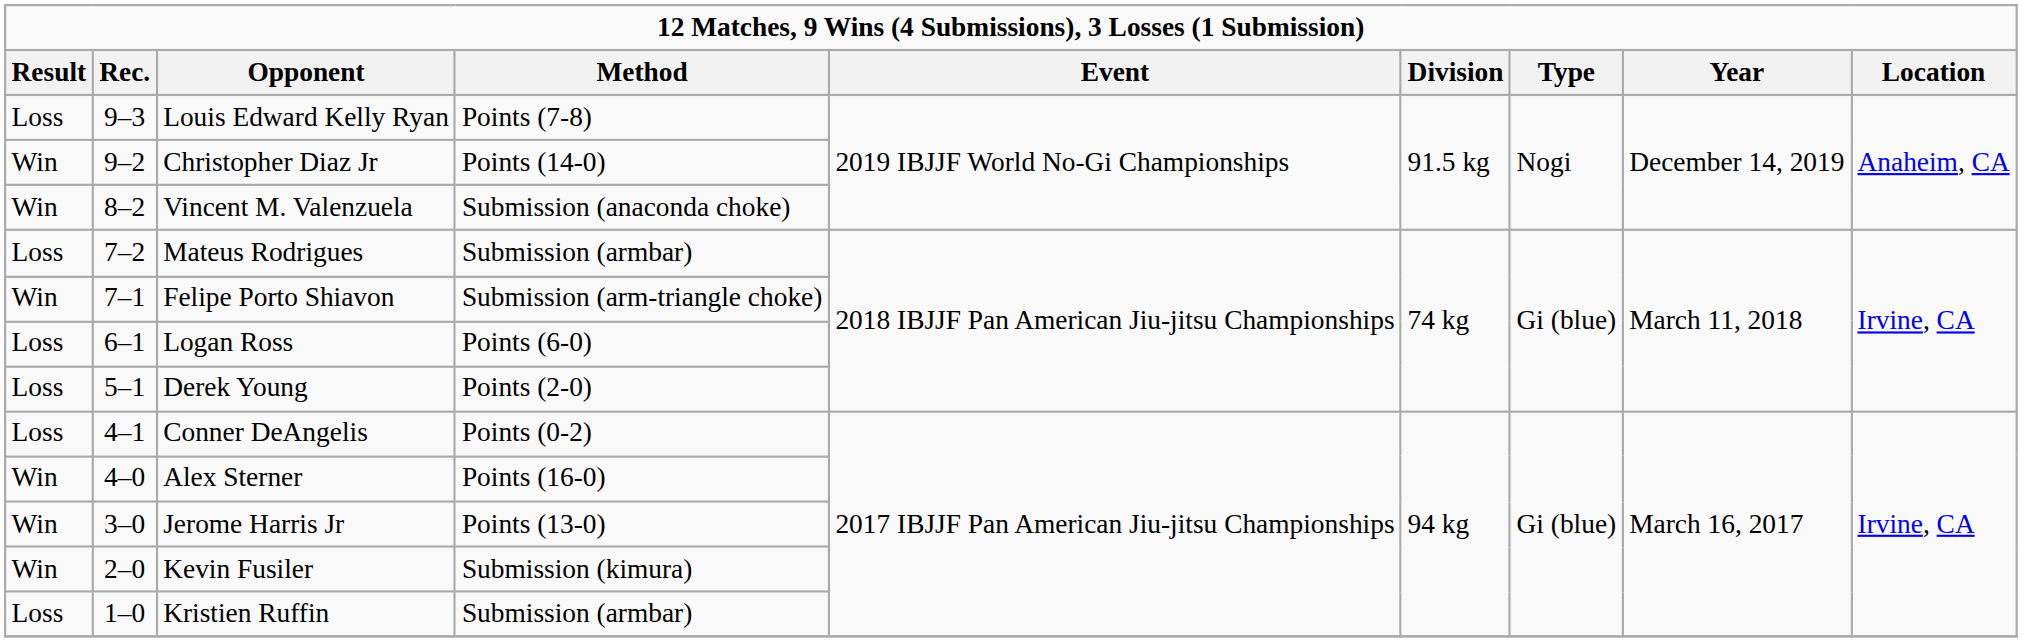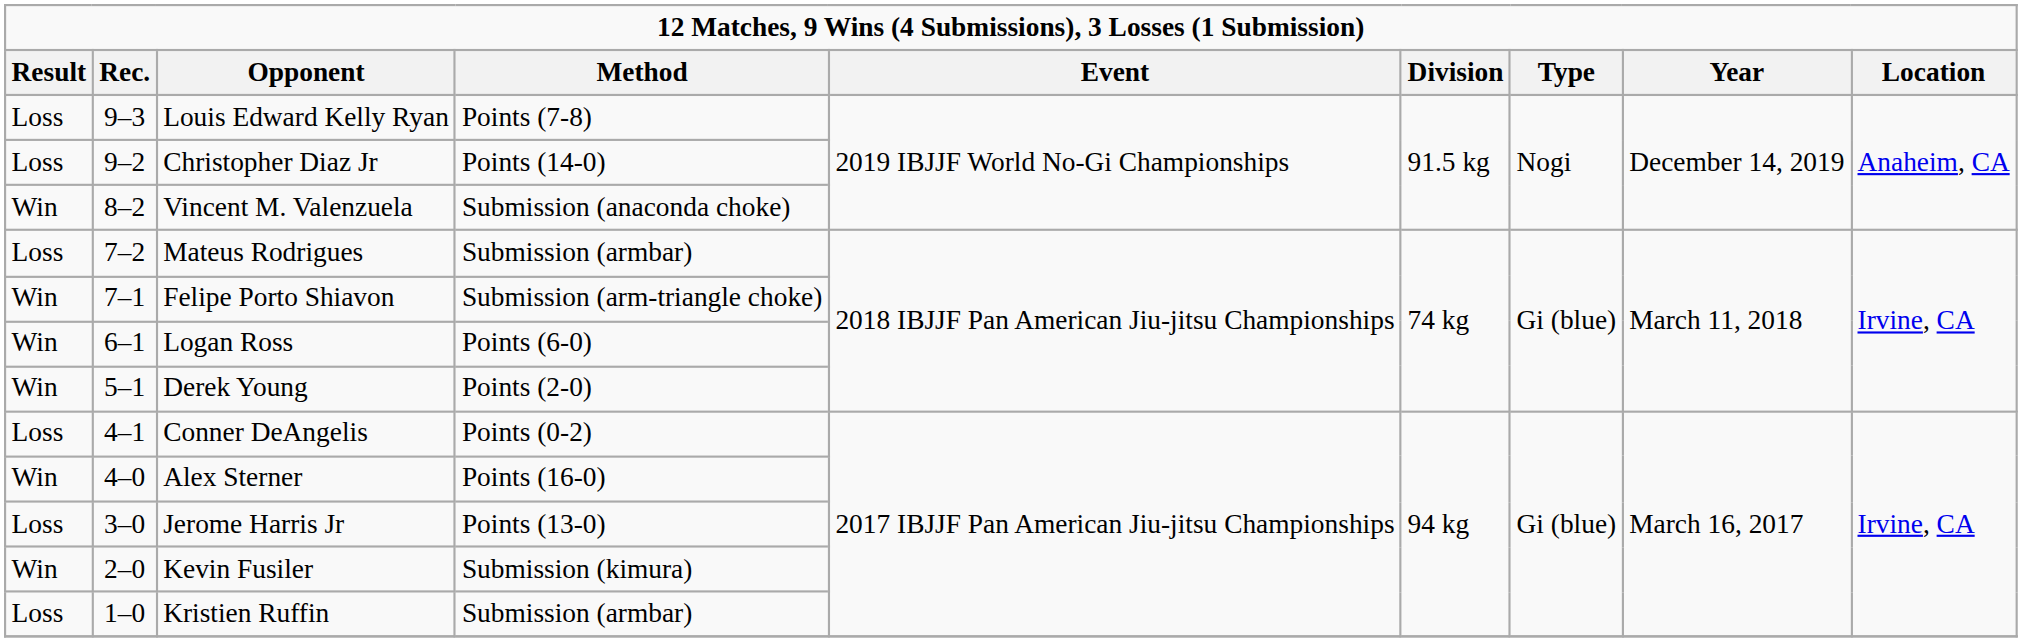Christopher Diaz Jr | Result: Win -> Loss
Logan Ross | Result: Loss -> Win
Derek Young | Result: Loss -> Win
Jerome Harris Jr | Result: Win -> Loss
